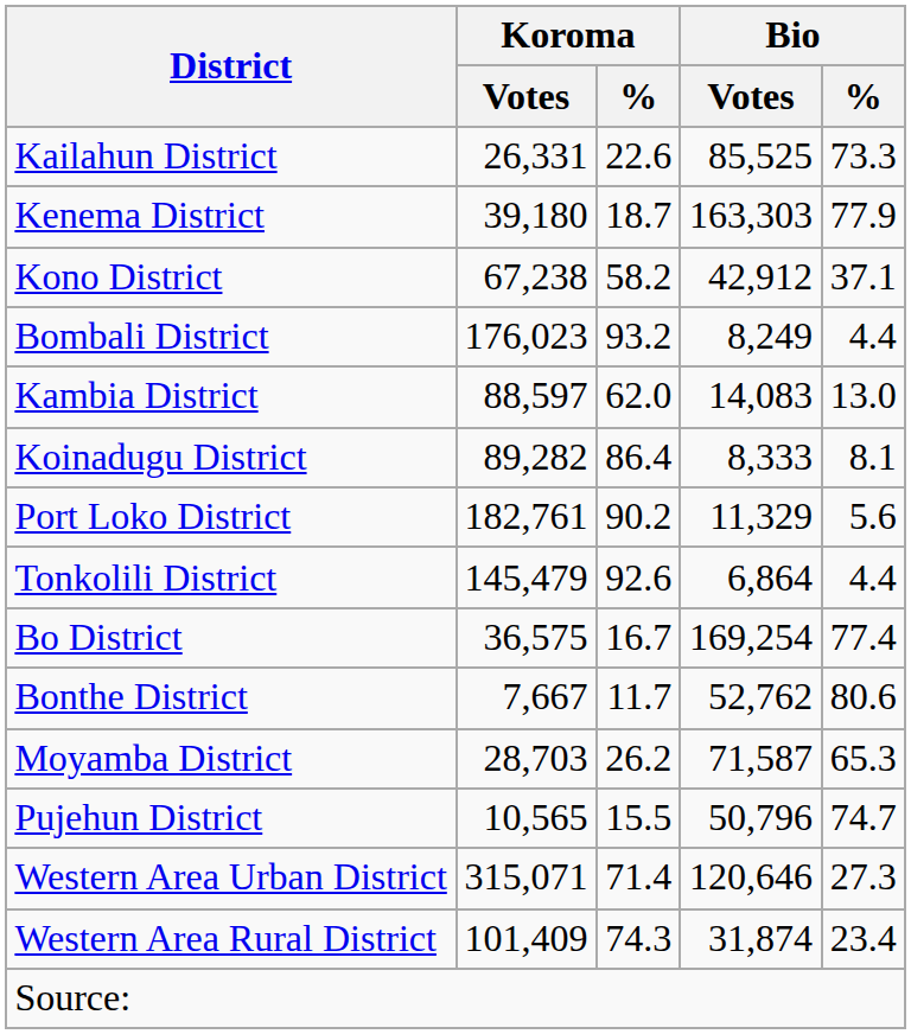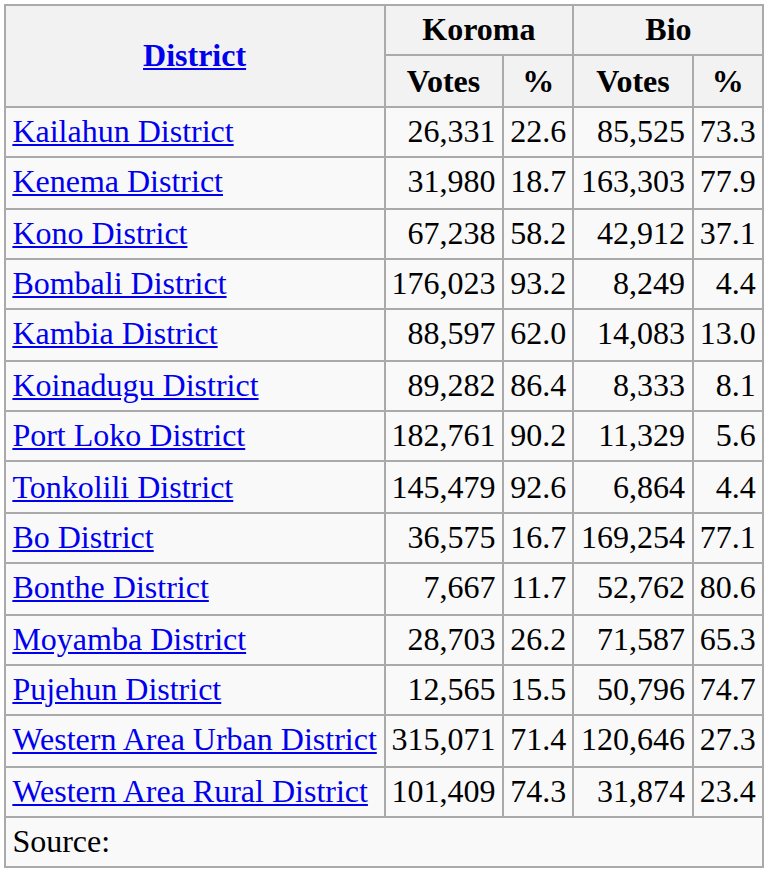Kenema District | Koroma / Votes: 39,180 -> 31,980
Bo District | Bio / %: 77.4 -> 77.1
Pujehun District | Koroma / Votes: 10,565 -> 12,565
